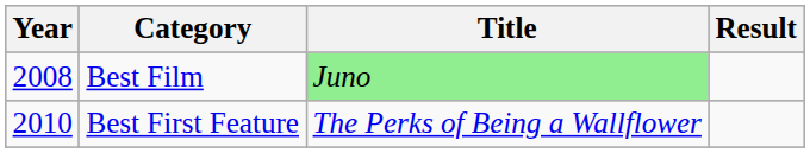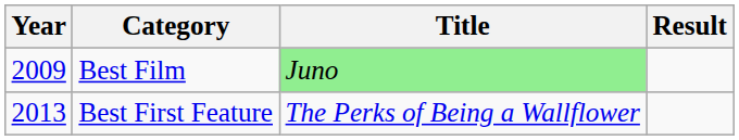Best Film | Year: 2008 -> 2009
Best First Feature | Year: 2010 -> 2013
